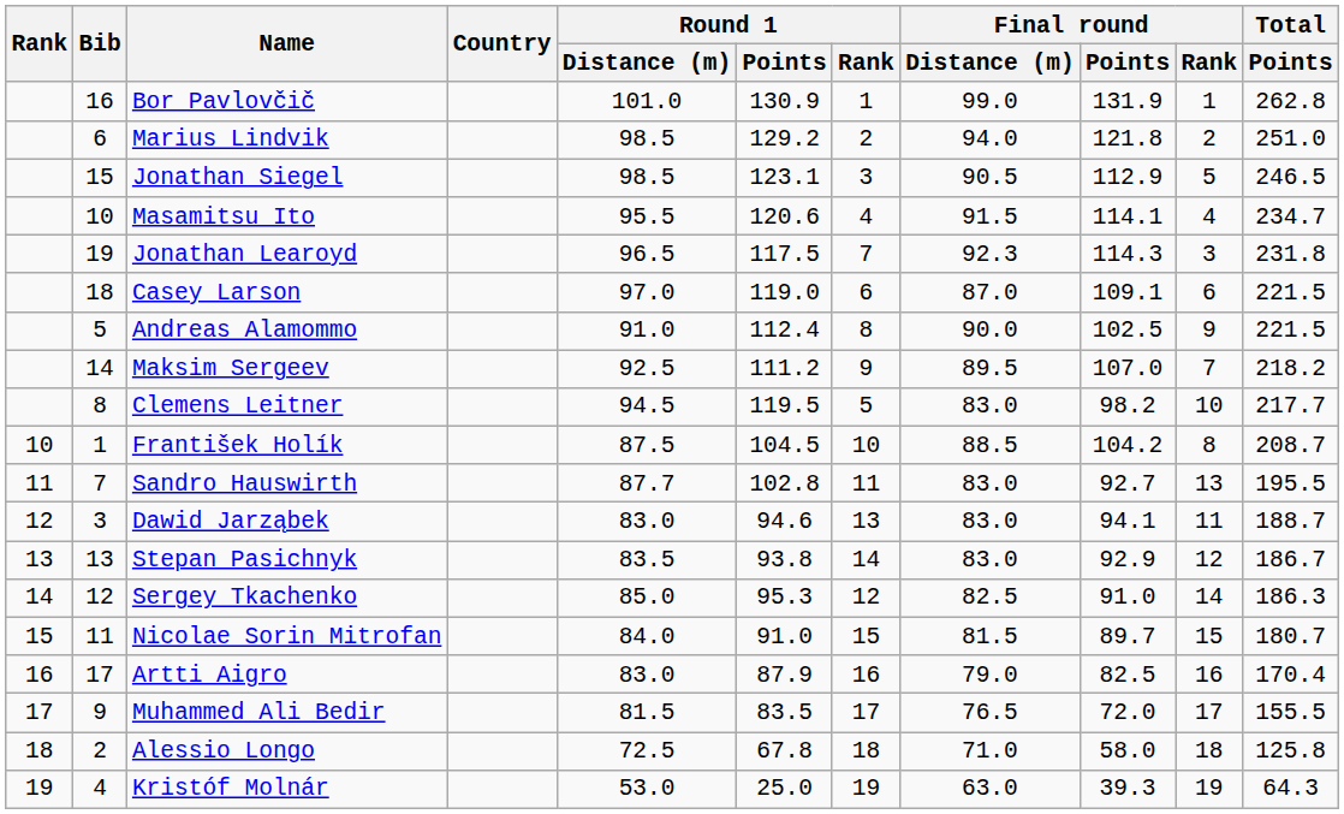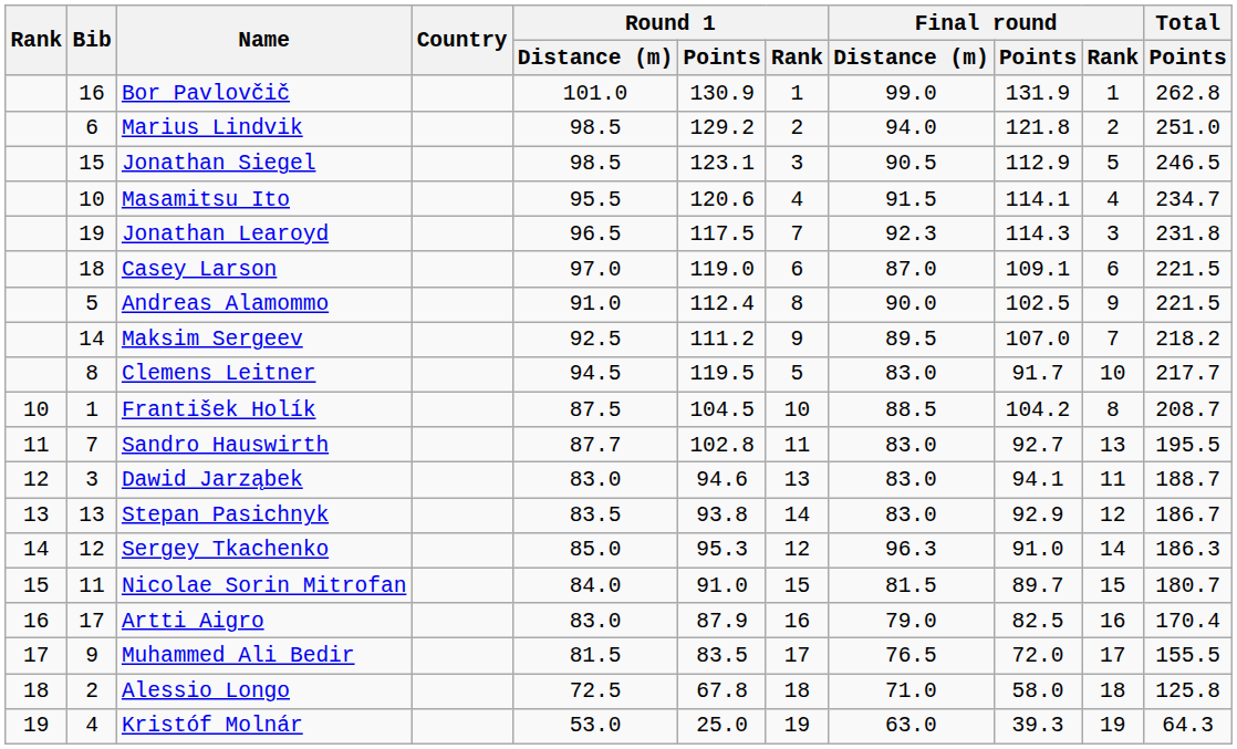Clemens Leitner | Final round / Points: 98.2 -> 91.7
Sergey Tkachenko | Final round / Distance (m): 82.5 -> 96.3
